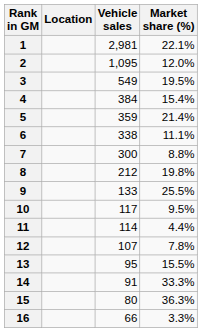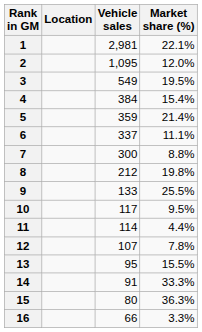6 | Vehicle sales: 338 -> 337
